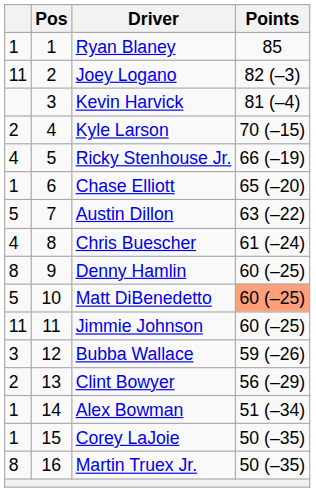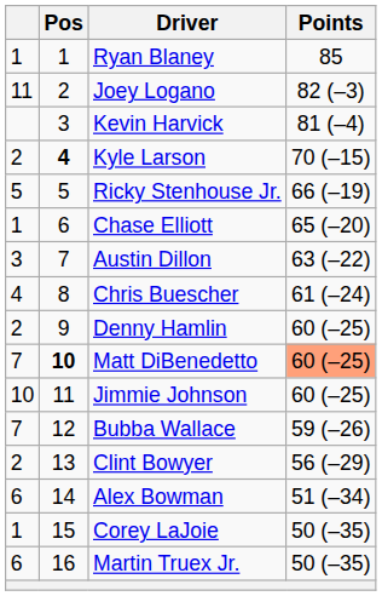Kyle Larson | Pos: normal -> bold
Ricky Stenhouse Jr. | column 1: 4 -> 5
Austin Dillon | column 1: 5 -> 3
Denny Hamlin | column 1: 8 -> 2
Matt DiBenedetto | column 1: 5 -> 7
Matt DiBenedetto | Pos: normal -> bold
Jimmie Johnson | column 1: 11 -> 10
Bubba Wallace | column 1: 3 -> 7
Alex Bowman | column 1: 1 -> 6
Martin Truex Jr. | column 1: 8 -> 6
